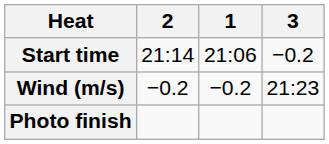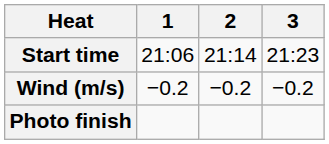columns swapped: 1 <-> 2
Start time | 3: −0.2 -> 21:23
Wind (m/s) | 3: 21:23 -> −0.2
